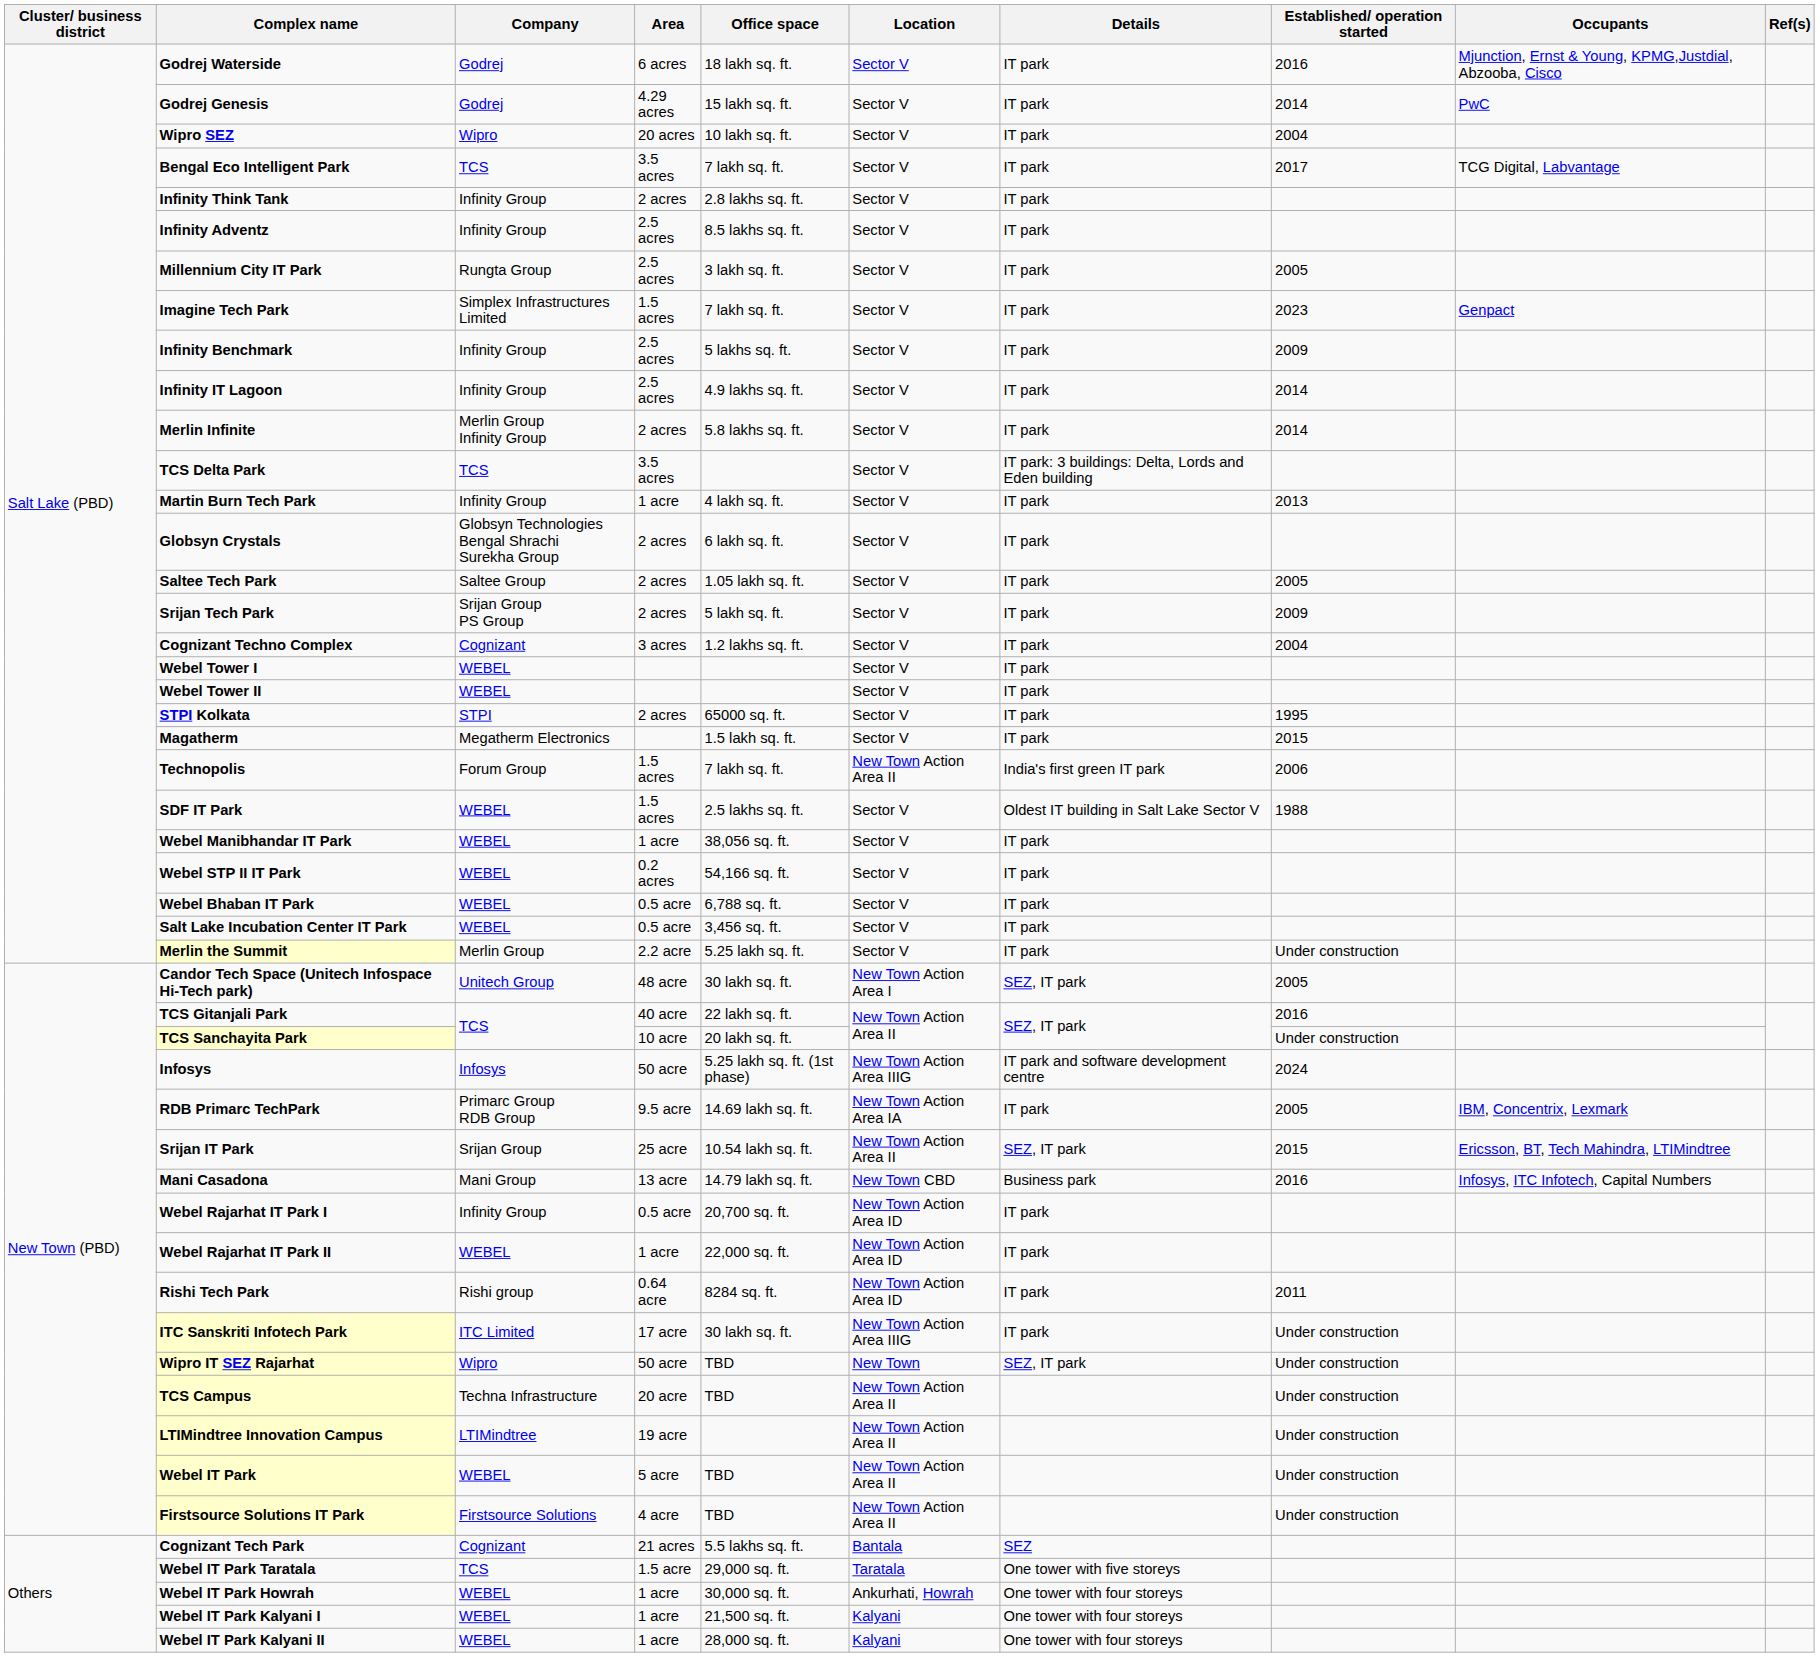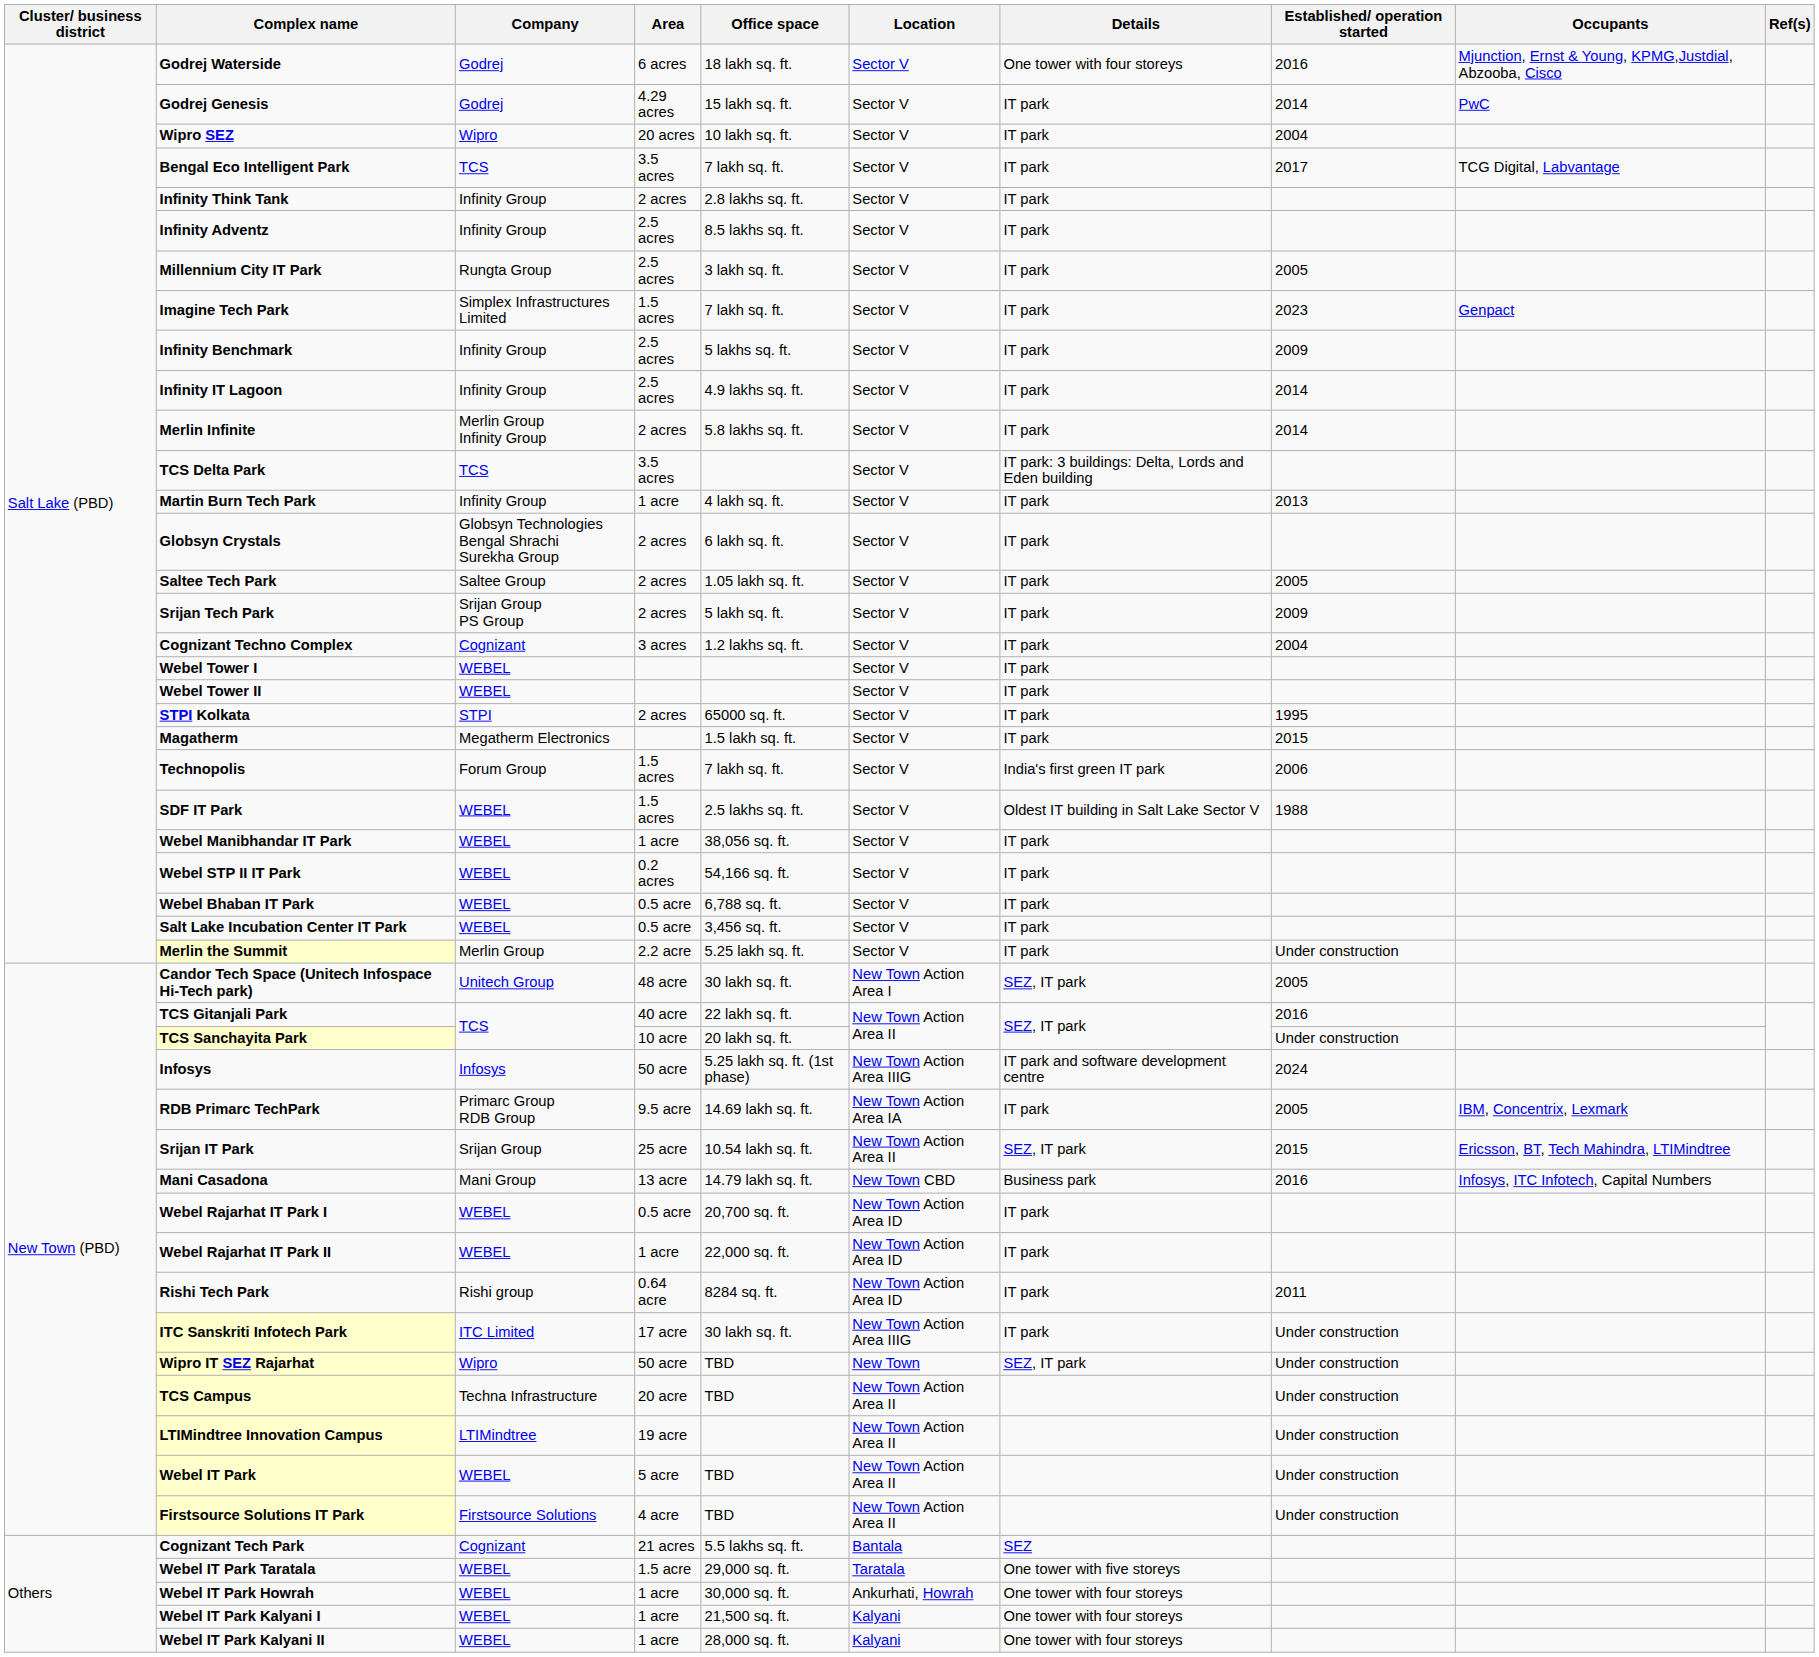Godrej Waterside | Details: IT park -> One tower with four storeys
Technopolis | Location: New Town Action Area II -> Sector V
Webel Rajarhat IT Park I | Company: Infinity Group -> WEBEL
Webel IT Park Taratala | Company: TCS -> WEBEL
